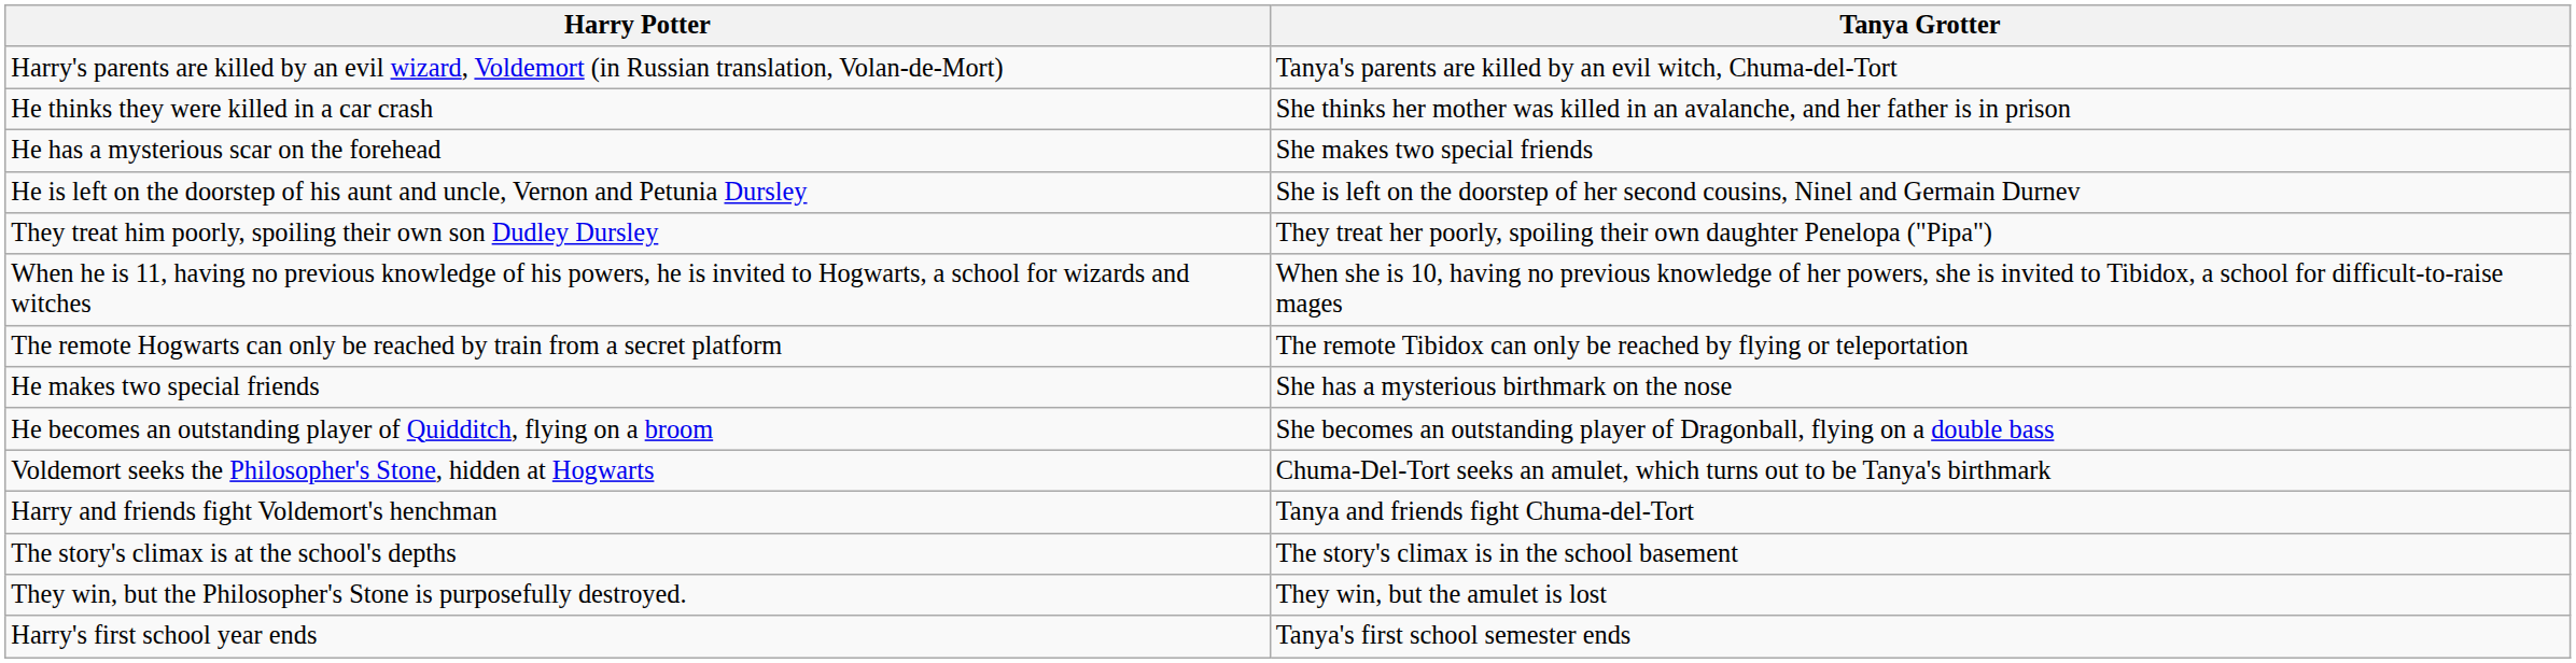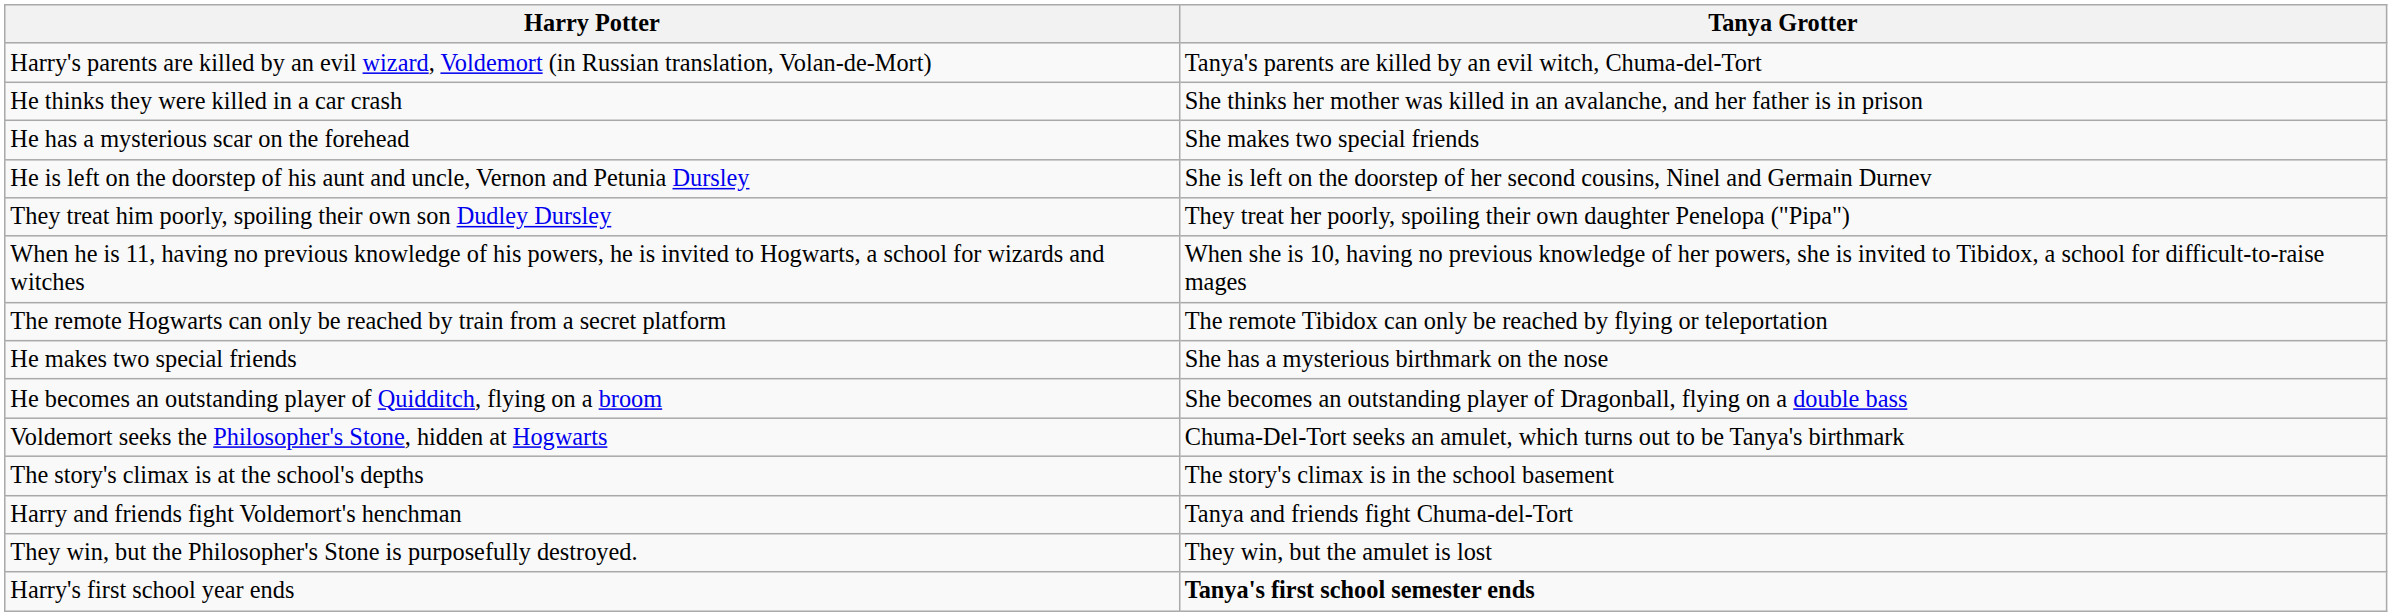rows swapped: The story's climax is at the school's depths <-> Harry and friends fight Voldemort's henchman
Harry's first school year ends | Tanya Grotter: normal -> bold
